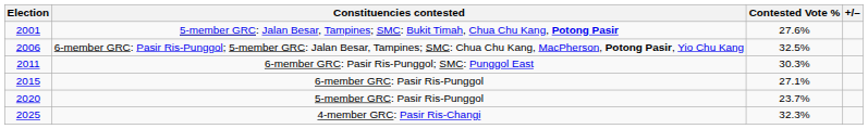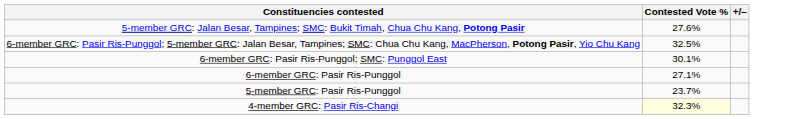- column: Election | 2001 | 2006 | 2011 | 2015 | 2020 | 2025
6-member GRC: Pasir Ris-Punggol; SMC: Punggol East | Contested Vote %: 30.3% -> 30.1%
4-member GRC: Pasir Ris-Changi | Contested Vote %: no background -> lightyellow background
